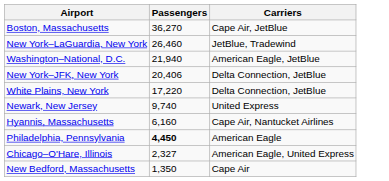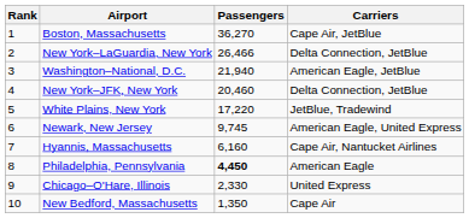+ column: Rank | 1 | 2 | 3 | 4 | 5 | 6 | 7 | 8 | 9 | 10
New York–LaGuardia, New York | Passengers: 26,460 -> 26,466
New York–LaGuardia, New York | Carriers: JetBlue, Tradewind -> Delta Connection, JetBlue
New York–JFK, New York | Passengers: 20,406 -> 20,460
White Plains, New York | Carriers: Delta Connection, JetBlue -> JetBlue, Tradewind
Newark, New Jersey | Passengers: 9,740 -> 9,745
Newark, New Jersey | Carriers: United Express -> American Eagle, United Express
Chicago–O'Hare, Illinois | Passengers: 2,327 -> 2,330
Chicago–O'Hare, Illinois | Carriers: American Eagle, United Express -> United Express
